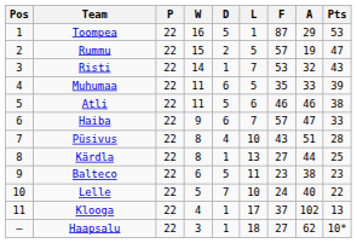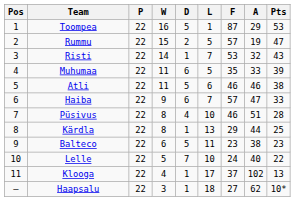Püsivus | F: 43 -> 46
Kärdla | F: 27 -> 29
